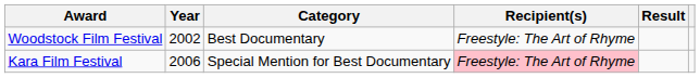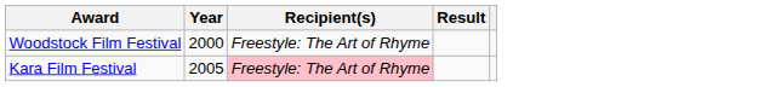- column: Category | Best Documentary | Special Mention for Best Documentary
Woodstock Film Festival | Year: 2002 -> 2000
Kara Film Festival | Year: 2006 -> 2005
